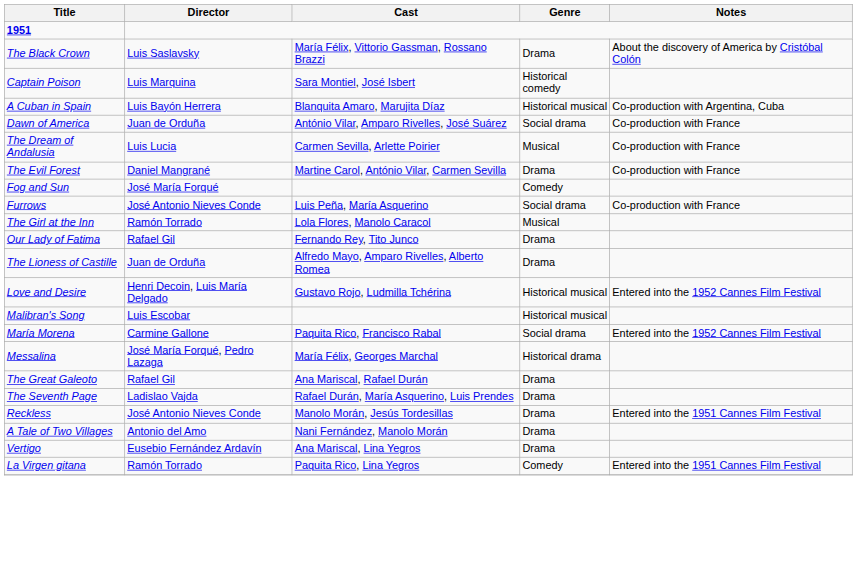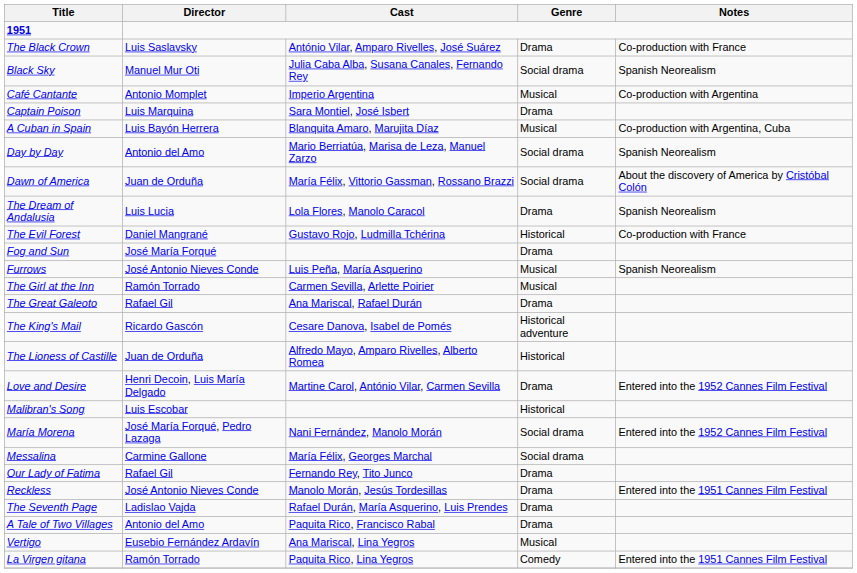The Black Crown | Cast: María Félix, Vittorio Gassman, Rossano Brazzi -> António Vilar, Amparo Rivelles, José Suárez
The Black Crown | Notes: About the discovery of America by Cristóbal Colón -> Co-production with France
+ row: Black Sky | Manuel Mur Oti | Julia Caba Alba, Susana Canales, Fernando Rey | Social drama | Spanish Neorealism
+ row: Café Cantante | Antonio Momplet | Imperio Argentina | Musical | Co-production with Argentina
Captain Poison | Genre: Historical comedy -> Drama
A Cuban in Spain | Genre: Historical musical -> Musical
+ row: Day by Day | Antonio del Amo | Mario Berriatúa, Marisa de Leza, Manuel Zarzo | Social drama | Spanish Neorealism
Dawn of America | Cast: António Vilar, Amparo Rivelles, José Suárez -> María Félix, Vittorio Gassman, Rossano Brazzi
Dawn of America | Notes: Co-production with France -> About the discovery of America by Cristóbal Colón
The Dream of Andalusia | Cast: Carmen Sevilla, Arlette Poirier -> Lola Flores, Manolo Caracol
The Dream of Andalusia | Genre: Musical -> Drama
The Dream of Andalusia | Notes: Co-production with France -> Spanish Neorealism
The Evil Forest | Cast: Martine Carol, António Vilar, Carmen Sevilla -> Gustavo Rojo, Ludmilla Tchérina
The Evil Forest | Genre: Drama -> Historical
Fog and Sun | Genre: Comedy -> Drama
Furrows | Genre: Social drama -> Musical
Furrows | Notes: Co-production with France -> Spanish Neorealism
The Girl at the Inn | Cast: Lola Flores, Manolo Caracol -> Carmen Sevilla, Arlette Poirier
rows swapped: The Great Galeoto <-> Our Lady of Fatima
+ row: The King's Mail | Ricardo Gascón | Cesare Danova, Isabel de Pomés | Historical adventure
The Lioness of Castille | Genre: Drama -> Historical
Love and Desire | Cast: Gustavo Rojo, Ludmilla Tchérina -> Martine Carol, António Vilar, Carmen Sevilla
Love and Desire | Genre: Historical musical -> Drama
Malibran's Song | Genre: Historical musical -> Historical
María Morena | Director: Carmine Gallone -> José María Forqué, Pedro Lazaga
María Morena | Cast: Paquita Rico, Francisco Rabal -> Nani Fernández, Manolo Morán
Messalina | Director: José María Forqué, Pedro Lazaga -> Carmine Gallone
Messalina | Genre: Historical drama -> Social drama
rows swapped: Reckless <-> The Seventh Page
A Tale of Two Villages | Cast: Nani Fernández, Manolo Morán -> Paquita Rico, Francisco Rabal
Vertigo | Genre: Drama -> Musical
